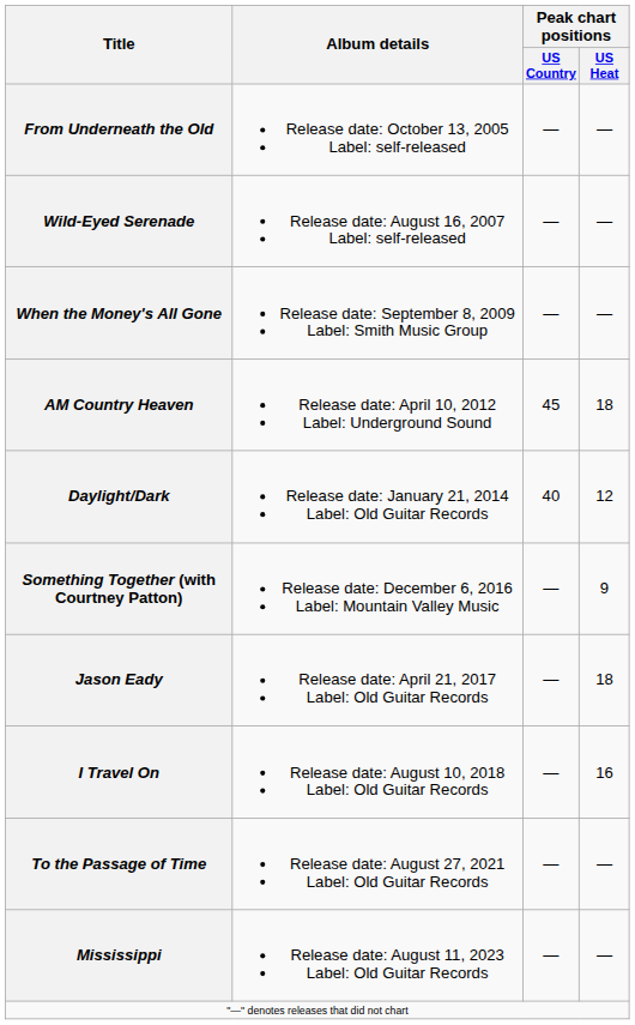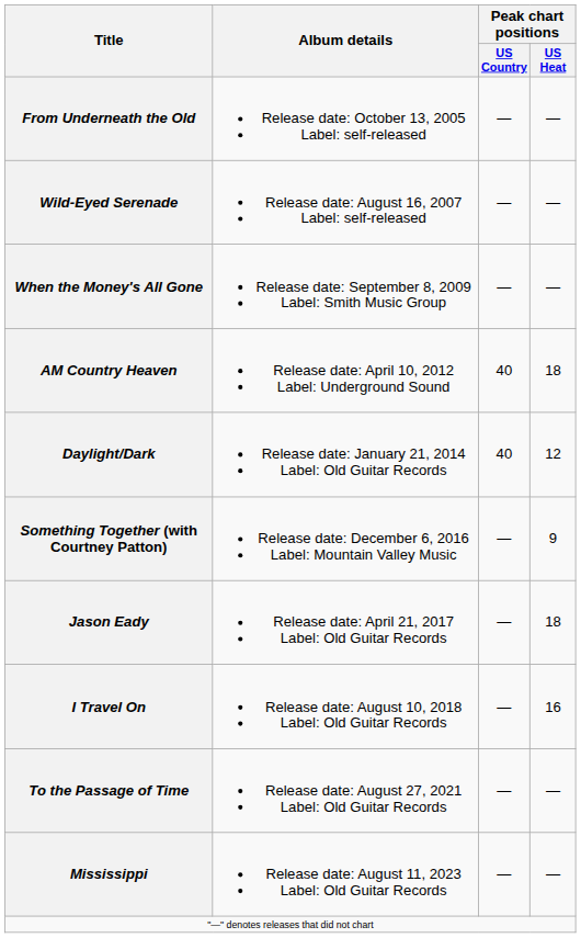AM Country Heaven | Peak chart positions / US Country: 45 -> 40
